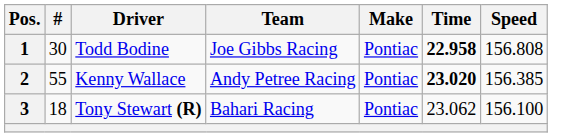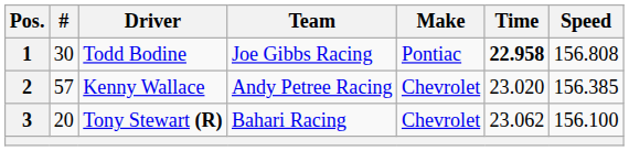2 | #: 55 -> 57
2 | Make: Pontiac -> Chevrolet
2 | Time: bold -> normal
3 | #: 18 -> 20
3 | Make: Pontiac -> Chevrolet
